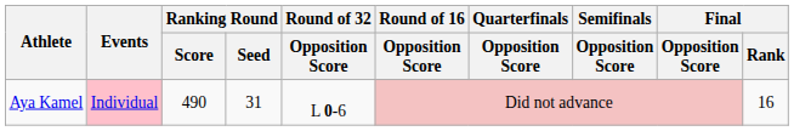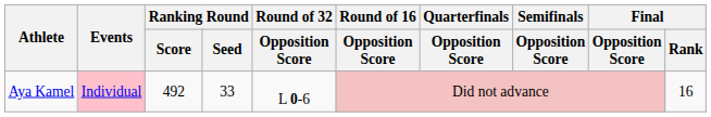Aya Kamel | Ranking Round / Score: 490 -> 492
Aya Kamel | Ranking Round / Seed: 31 -> 33
